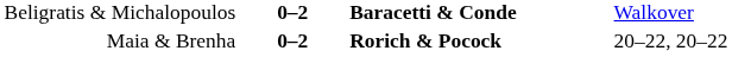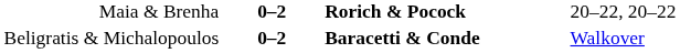rows swapped: Maia & Brenha <-> Beligratis & Michalopoulos
